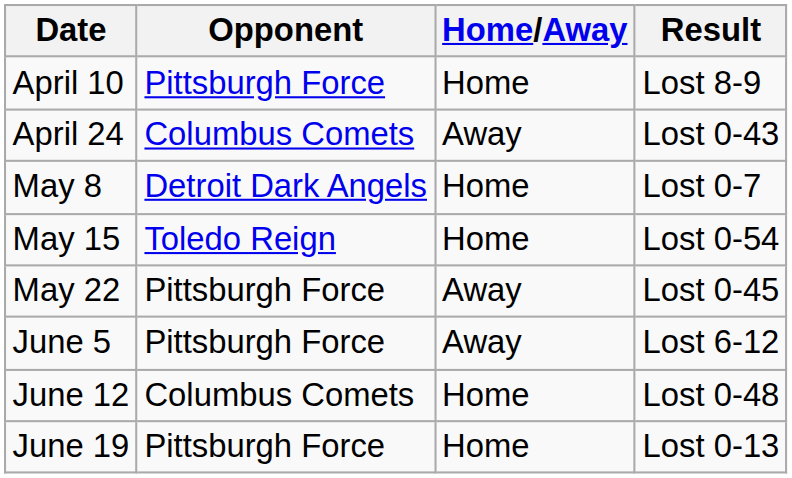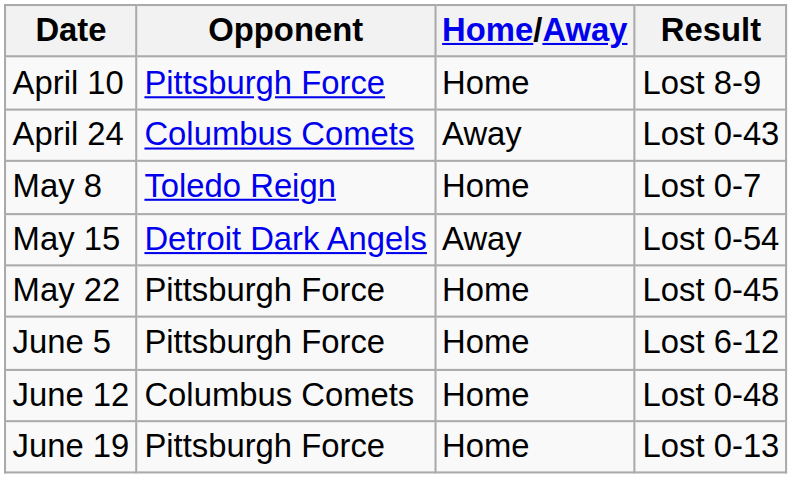May 8 | Opponent: Detroit Dark Angels -> Toledo Reign
May 15 | Opponent: Toledo Reign -> Detroit Dark Angels
May 15 | Home/Away: Home -> Away
May 22 | Home/Away: Away -> Home
June 5 | Home/Away: Away -> Home
